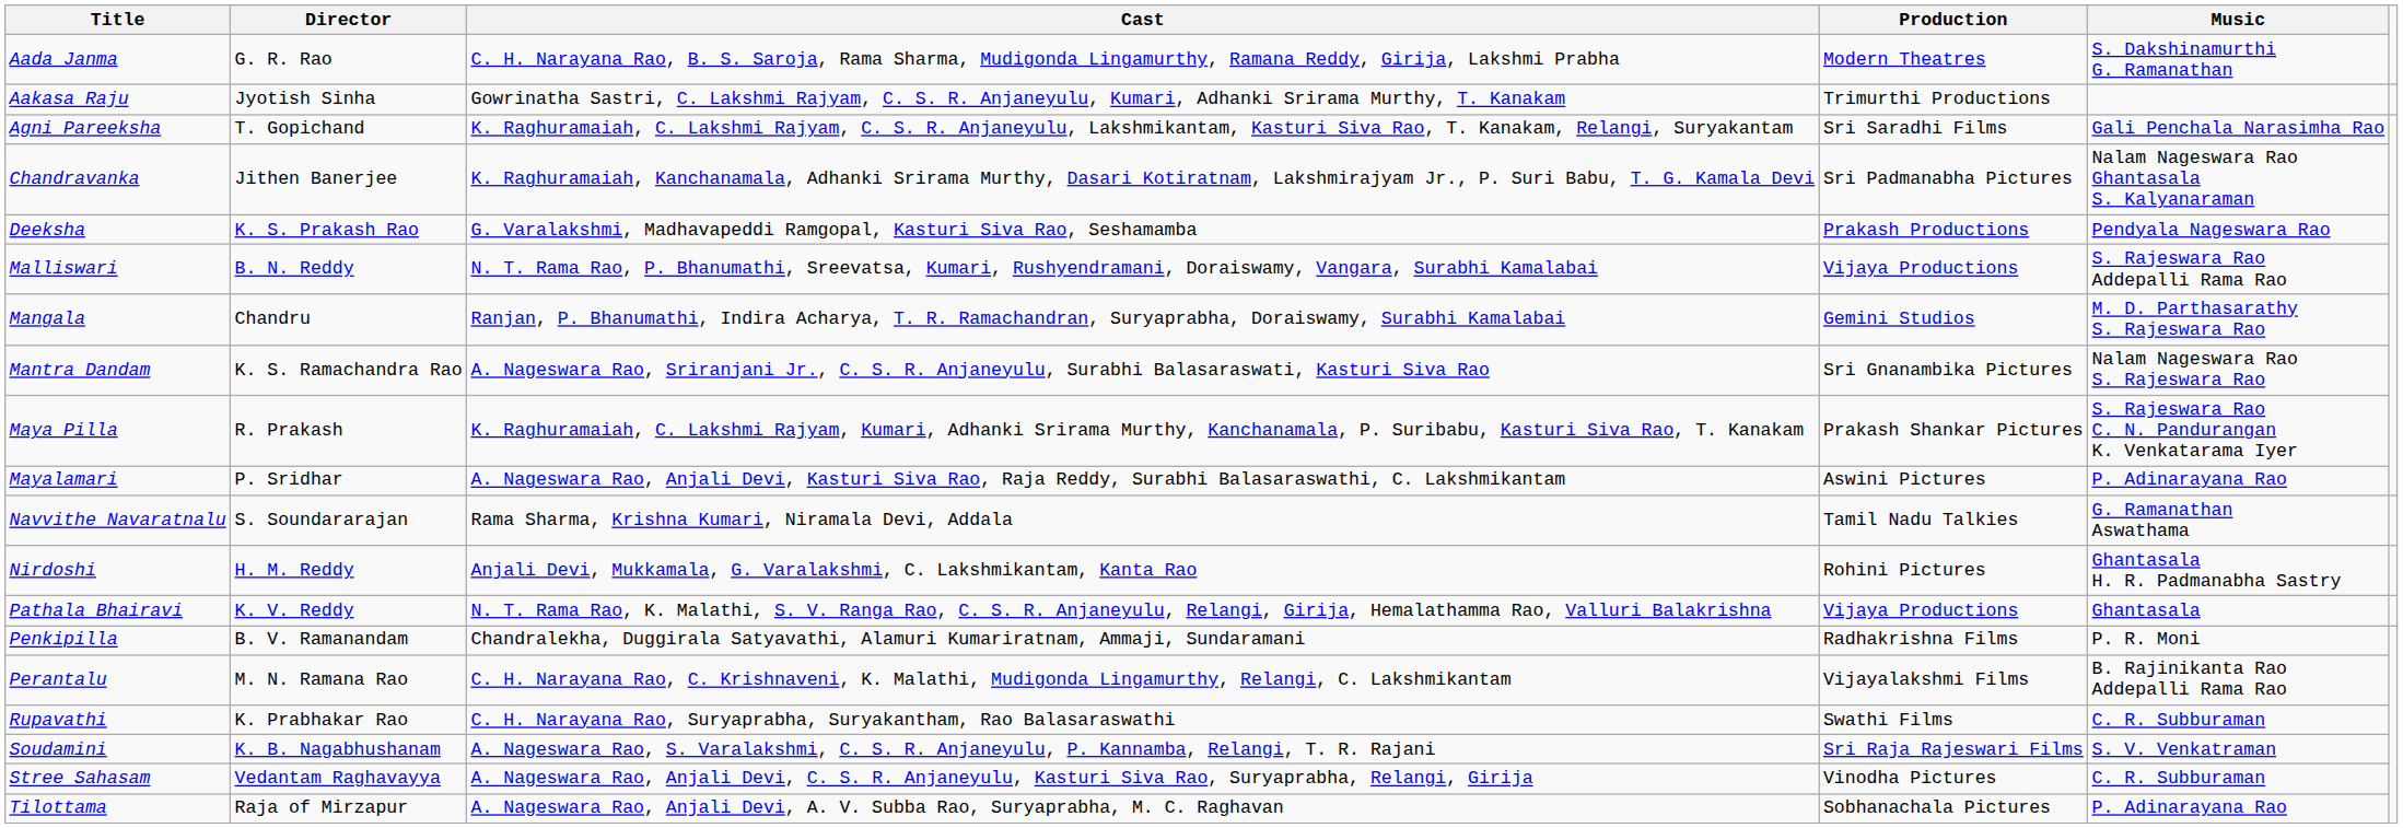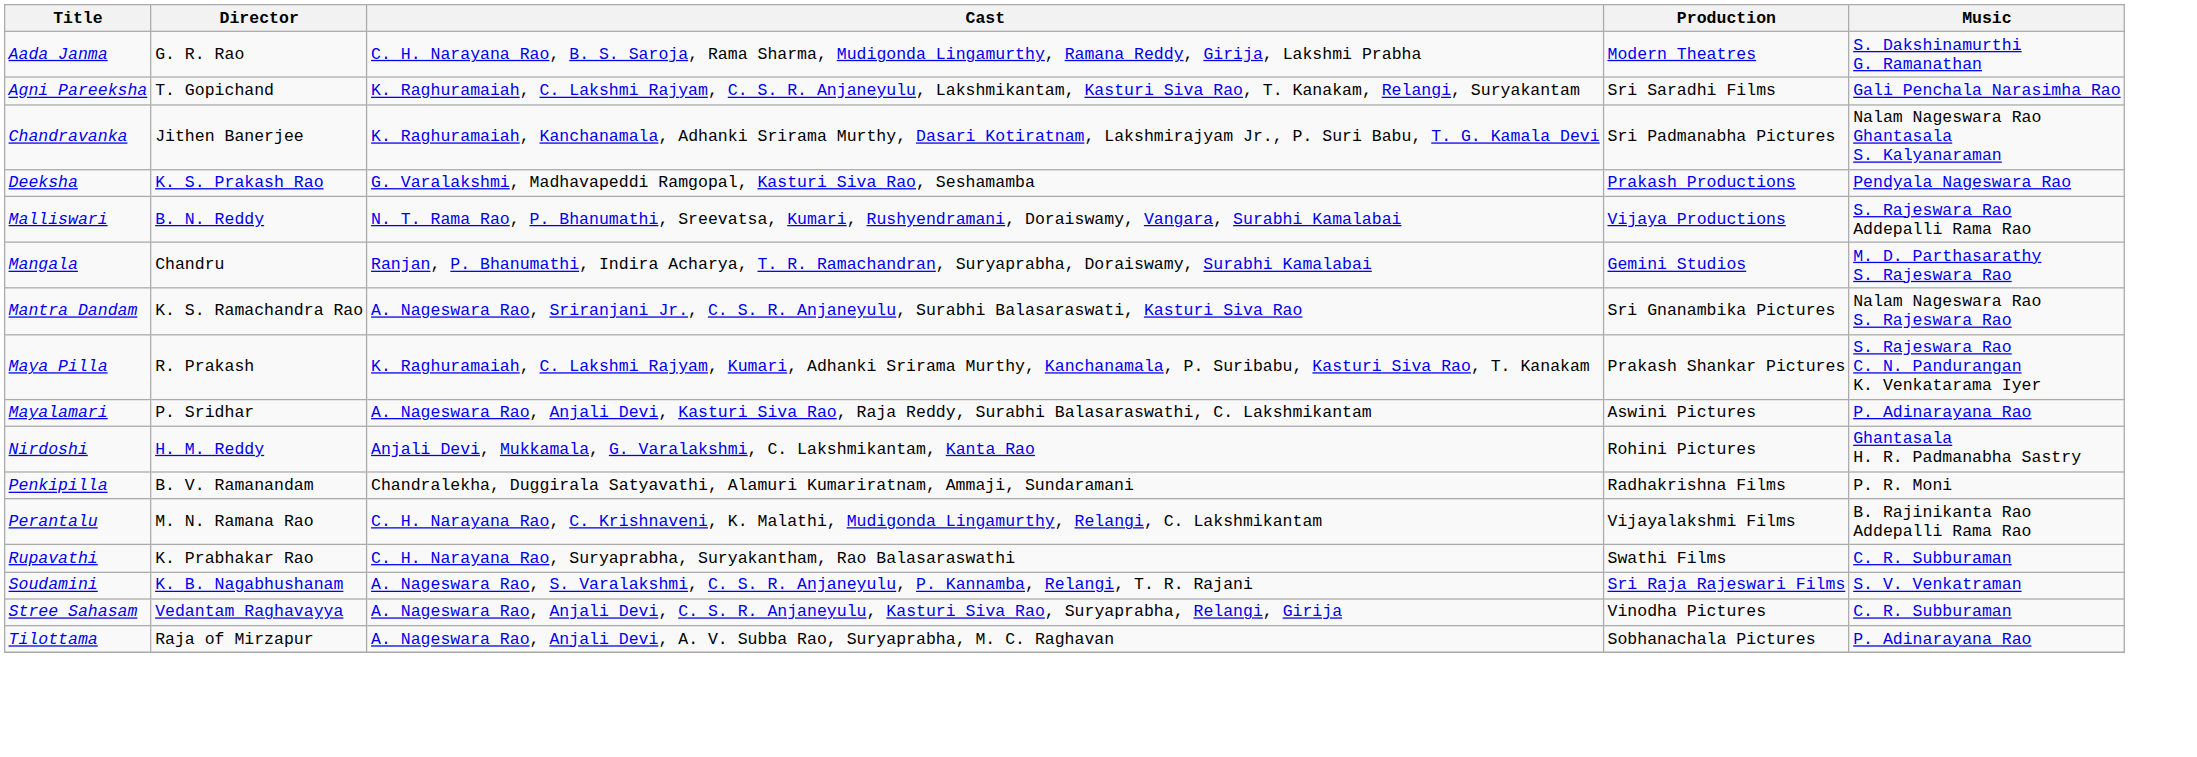- row: Aakasa Raju | Jyotish Sinha | Gowrinatha Sastri, C. Lakshmi Rajyam, C. S. R. Anjaneyulu, Kumari, Adhanki Srirama Murthy, T. Kanakam | Trimurthi Productions
- row: Navvithe Navaratnalu | S. Soundararajan | Rama Sharma, Krishna Kumari, Niramala Devi, Addala | Tamil Nadu Talkies | G. Ramanathan Aswathama
- row: Pathala Bhairavi | K. V. Reddy | N. T. Rama Rao, K. Malathi, S. V. Ranga Rao, C. S. R. Anjaneyulu, Relangi, Girija, Hemalathamma Rao, Valluri Balakrishna | Vijaya Productions | Ghantasala
